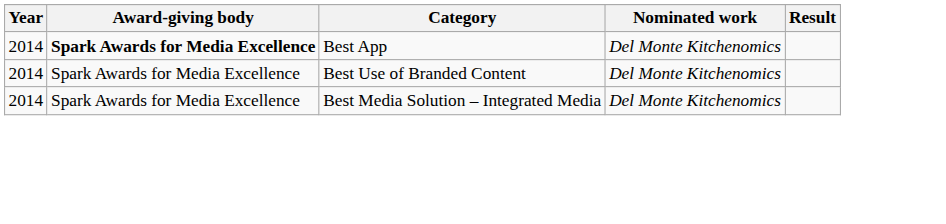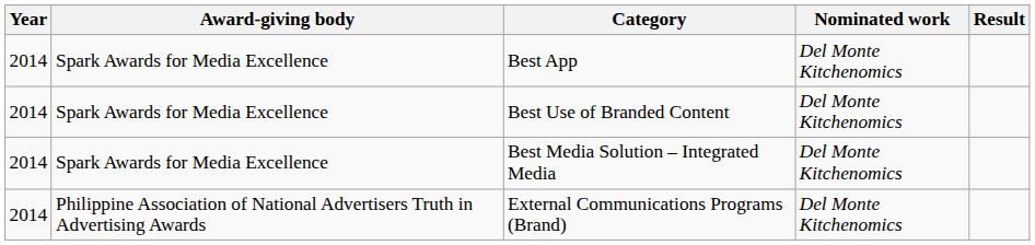Best App | Award-giving body: bold -> normal
+ row: 2014 | Philippine Association of National Advertisers Truth in Advertising Awards | External Communications Programs (Brand) | Del Monte Kitchenomics
